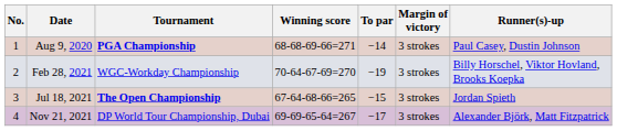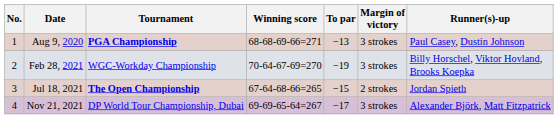Aug 9, 2020 | To par: −14 -> −13
Jul 18, 2021 | Margin of victory: 3 strokes -> 2 strokes
